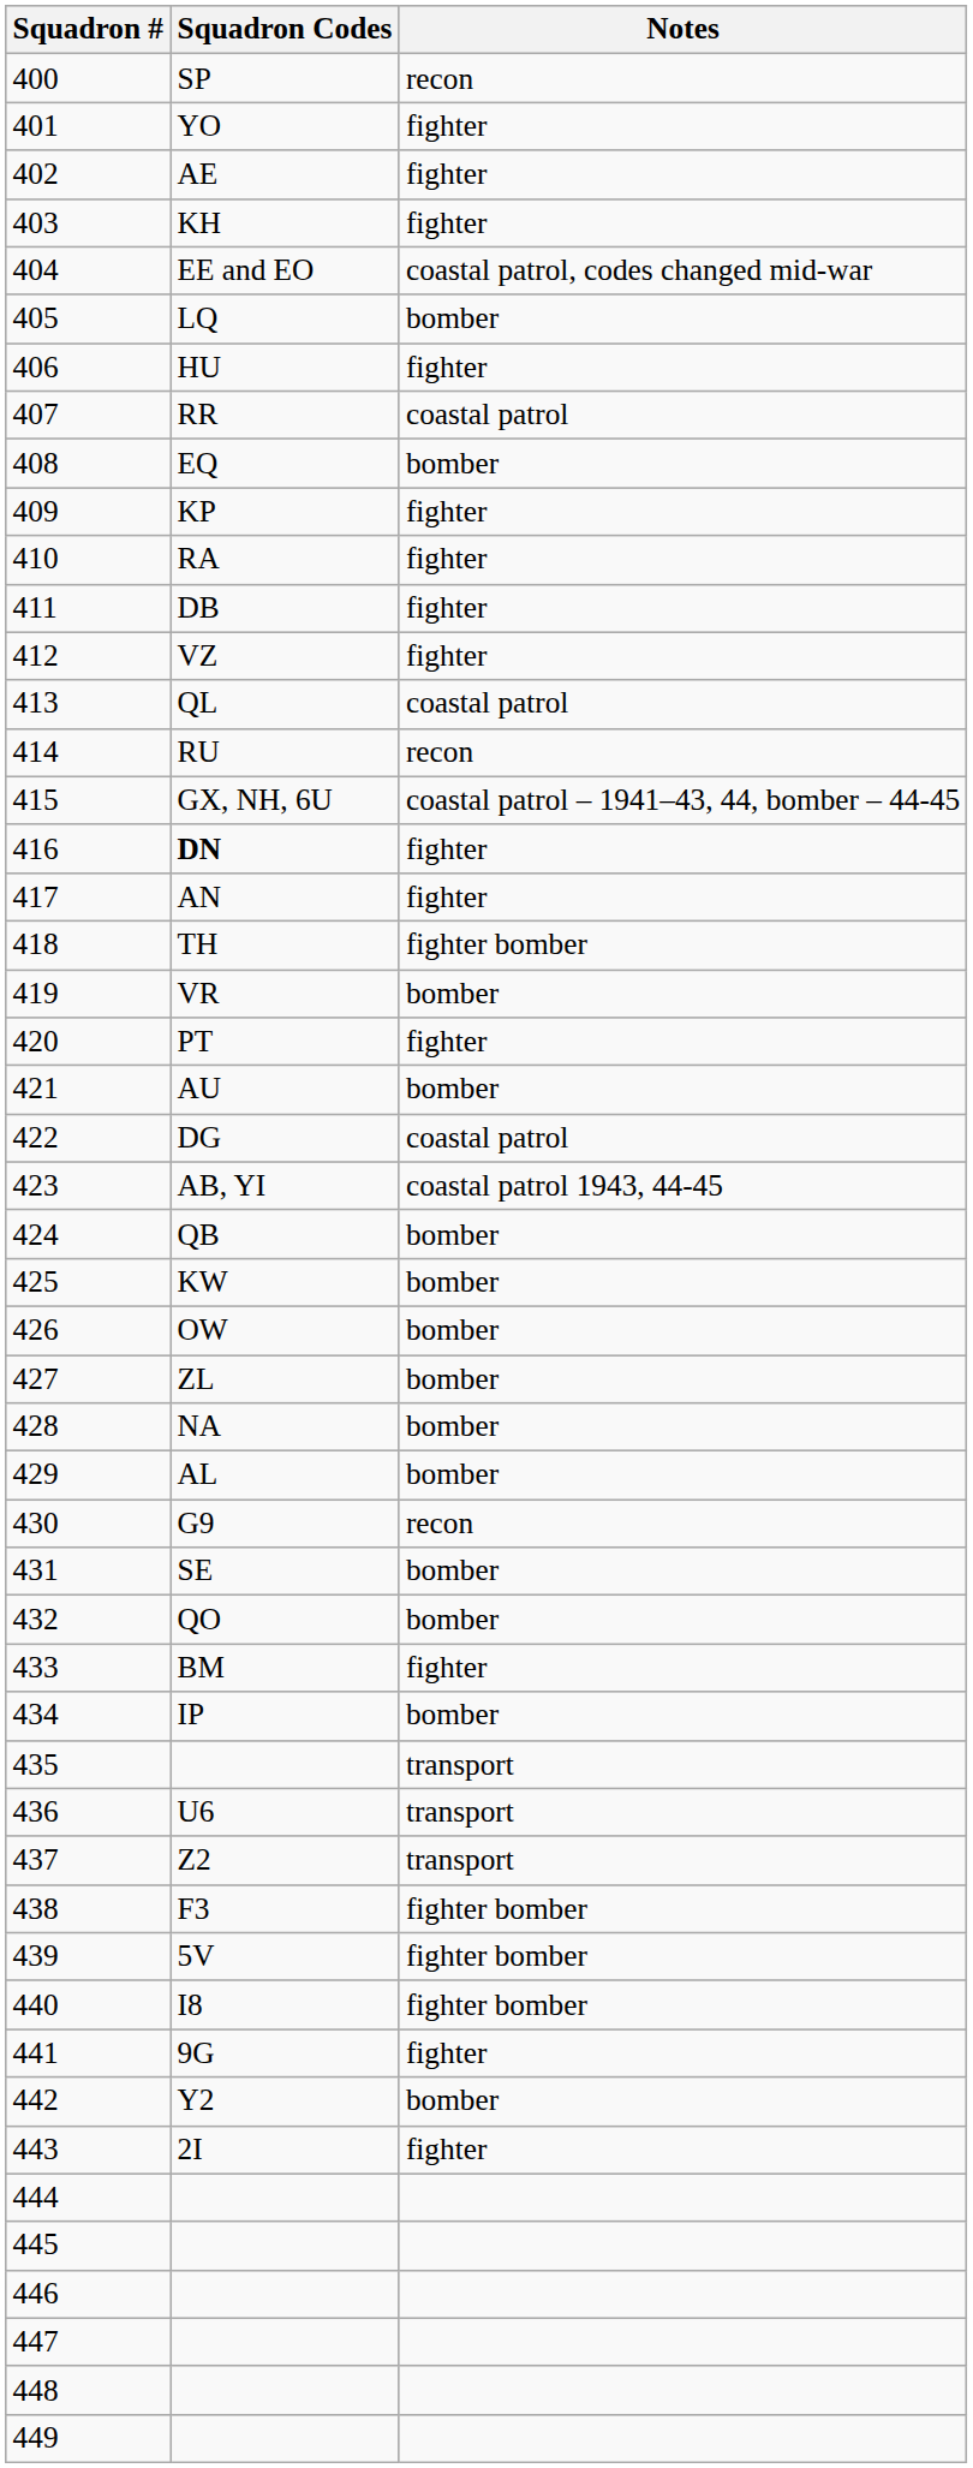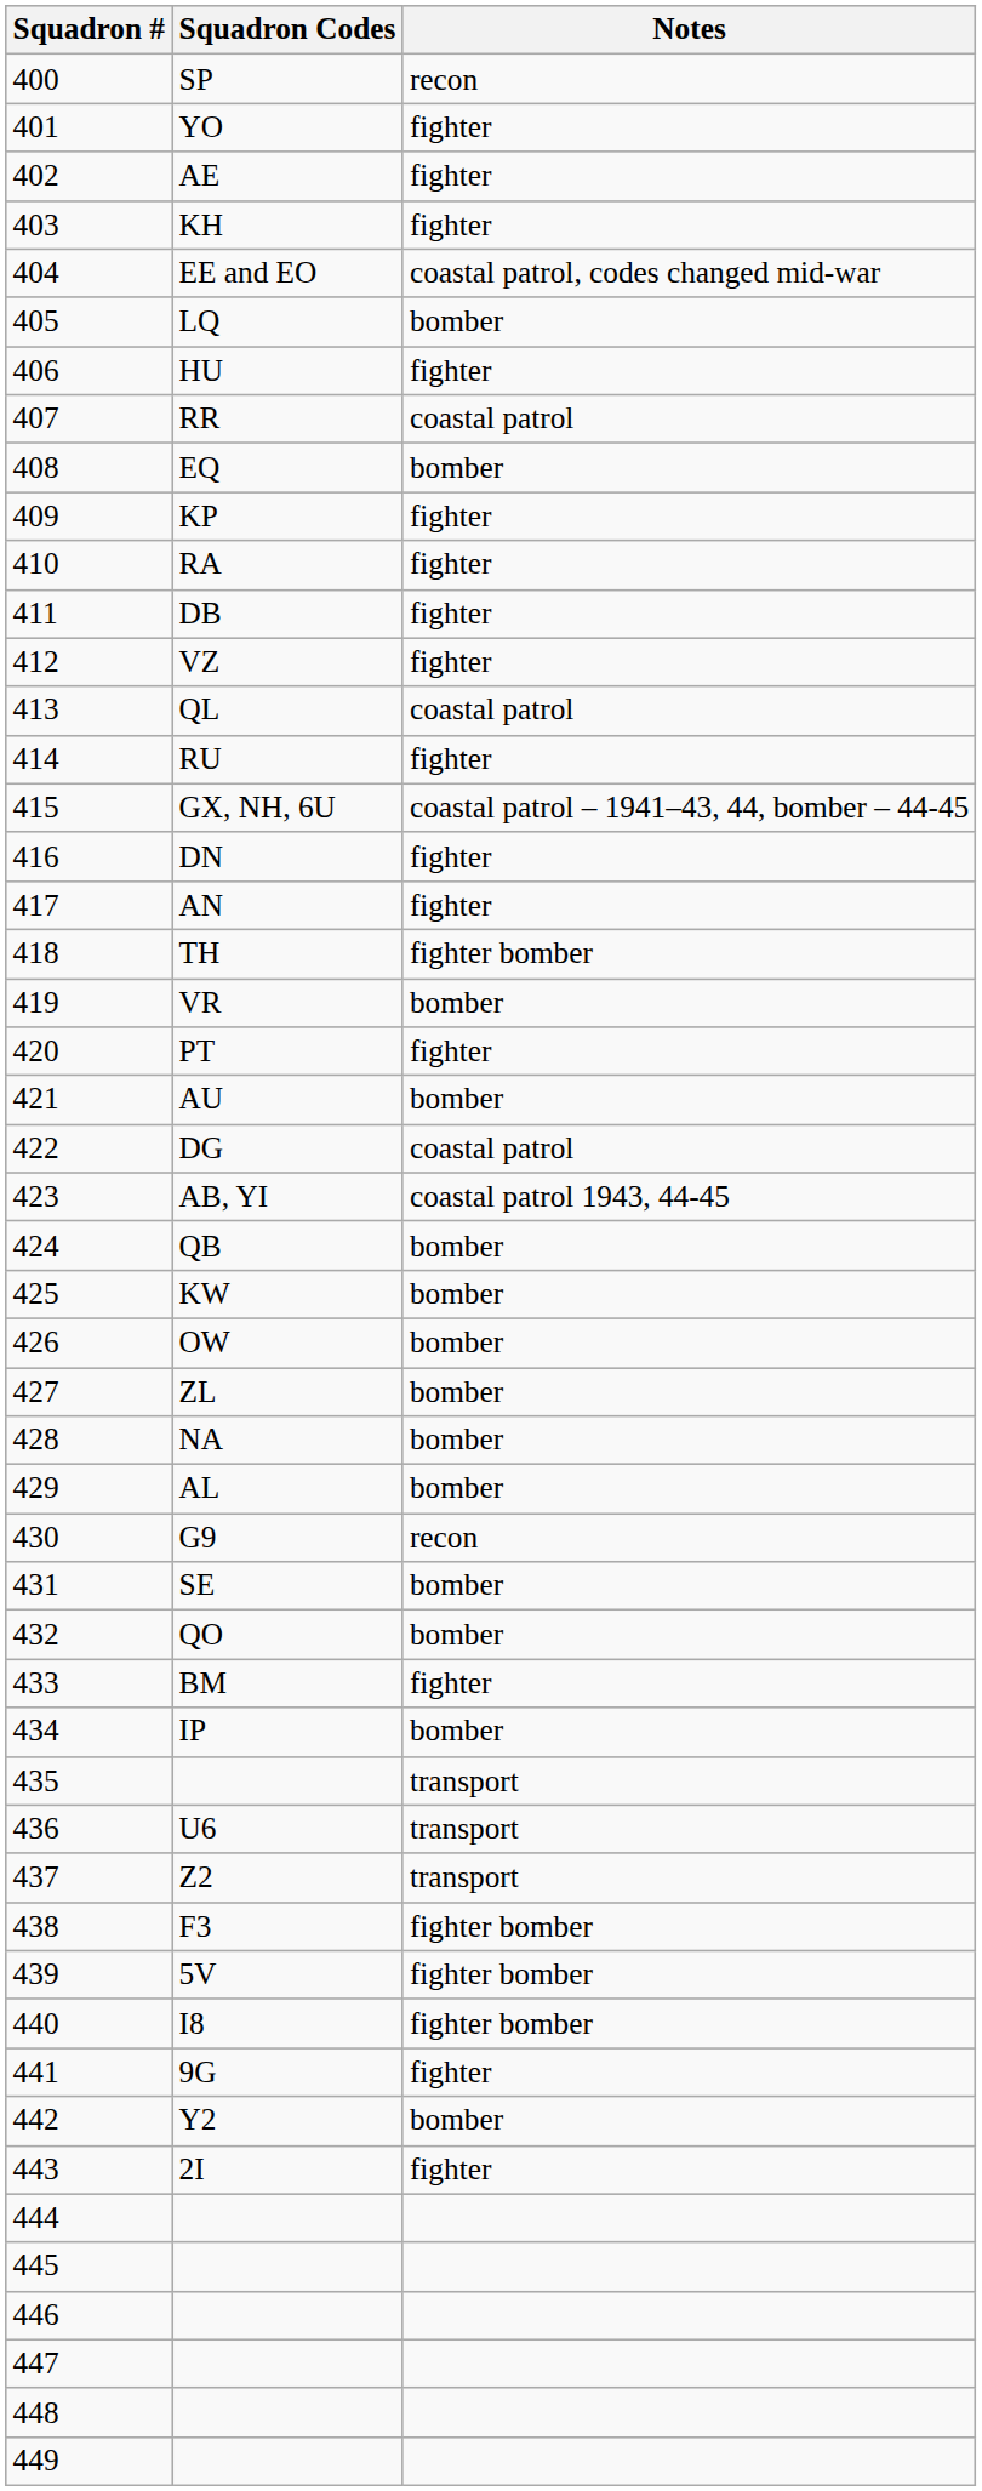414 | Notes: recon -> fighter
416 | Squadron Codes: bold -> normal
